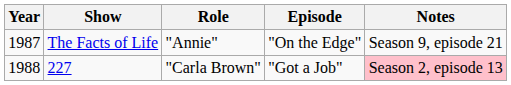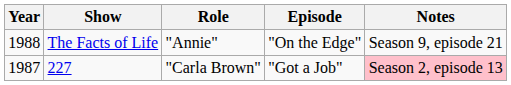The Facts of Life | Year: 1987 -> 1988
227 | Year: 1988 -> 1987
